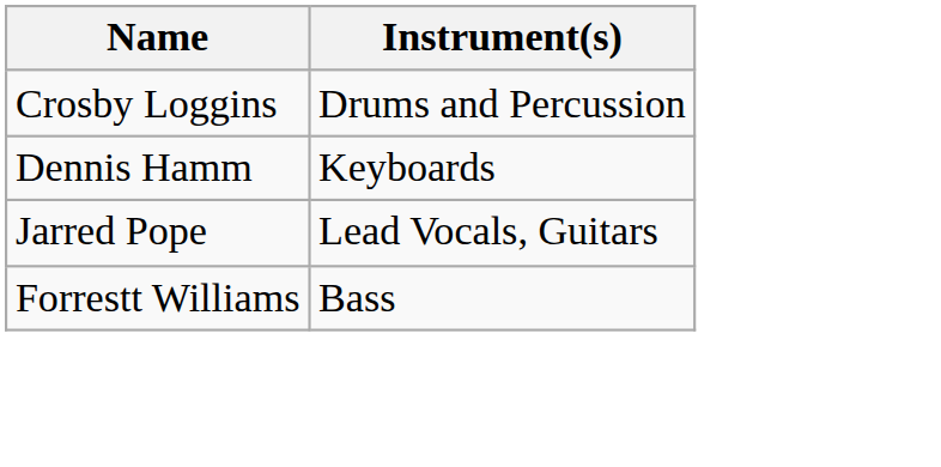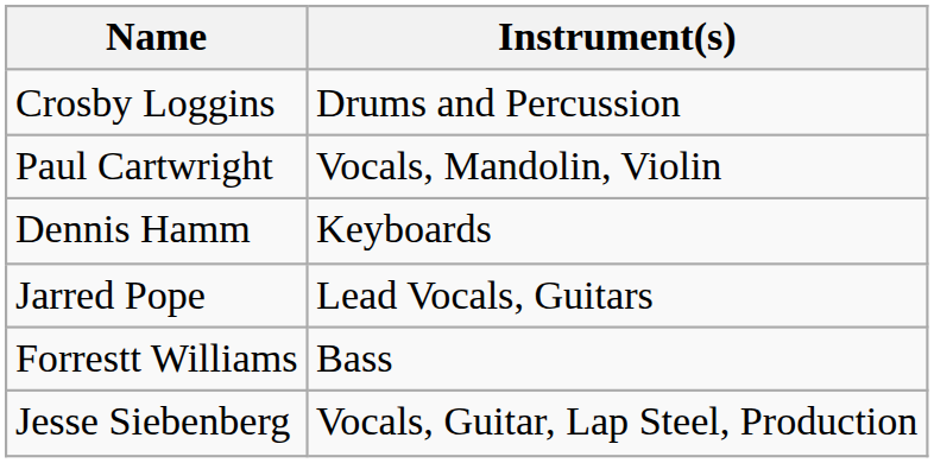+ row: Paul Cartwright | Vocals, Mandolin, Violin
+ row: Jesse Siebenberg | Vocals, Guitar, Lap Steel, Production
